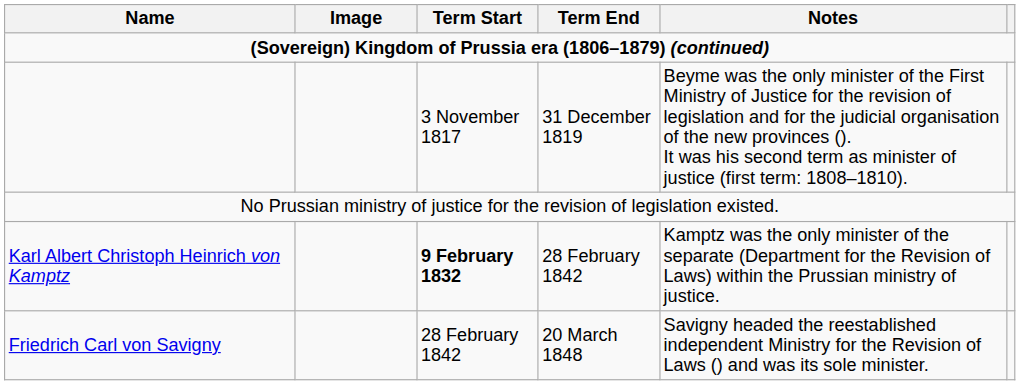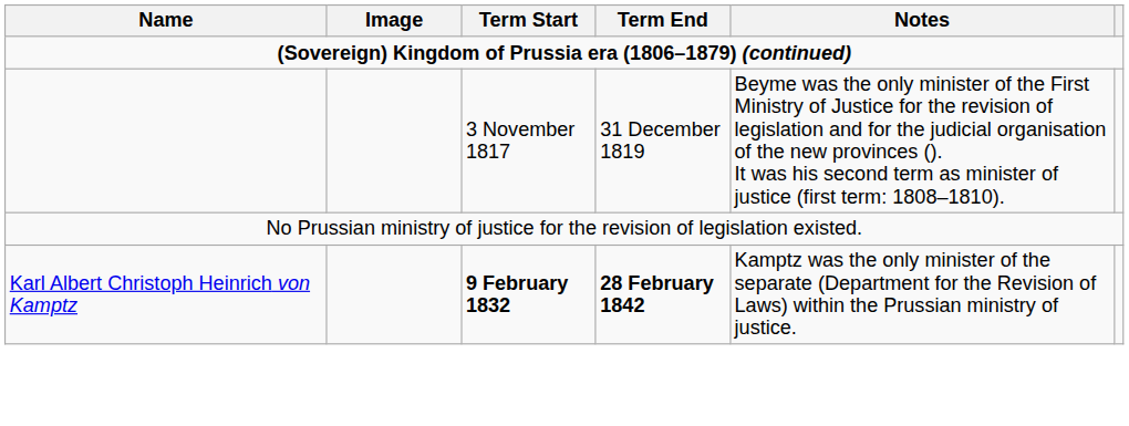Karl Albert Christoph Heinrich von Kamptz | Term End: normal -> bold
- row: Friedrich Carl von Savigny | 28 February 1842 | 20 March 1848 | Savigny headed the reestablished independent Ministry for the Revision of Laws () and was its sole minister.
